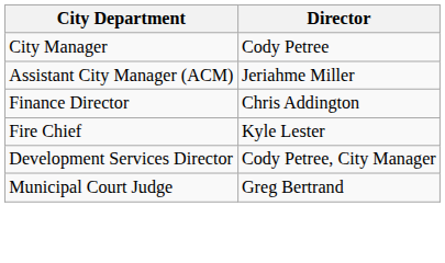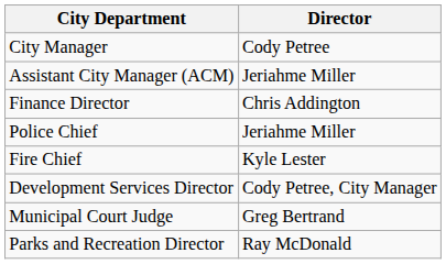+ row: Police Chief | Jeriahme Miller
+ row: Parks and Recreation Director | Ray McDonald
